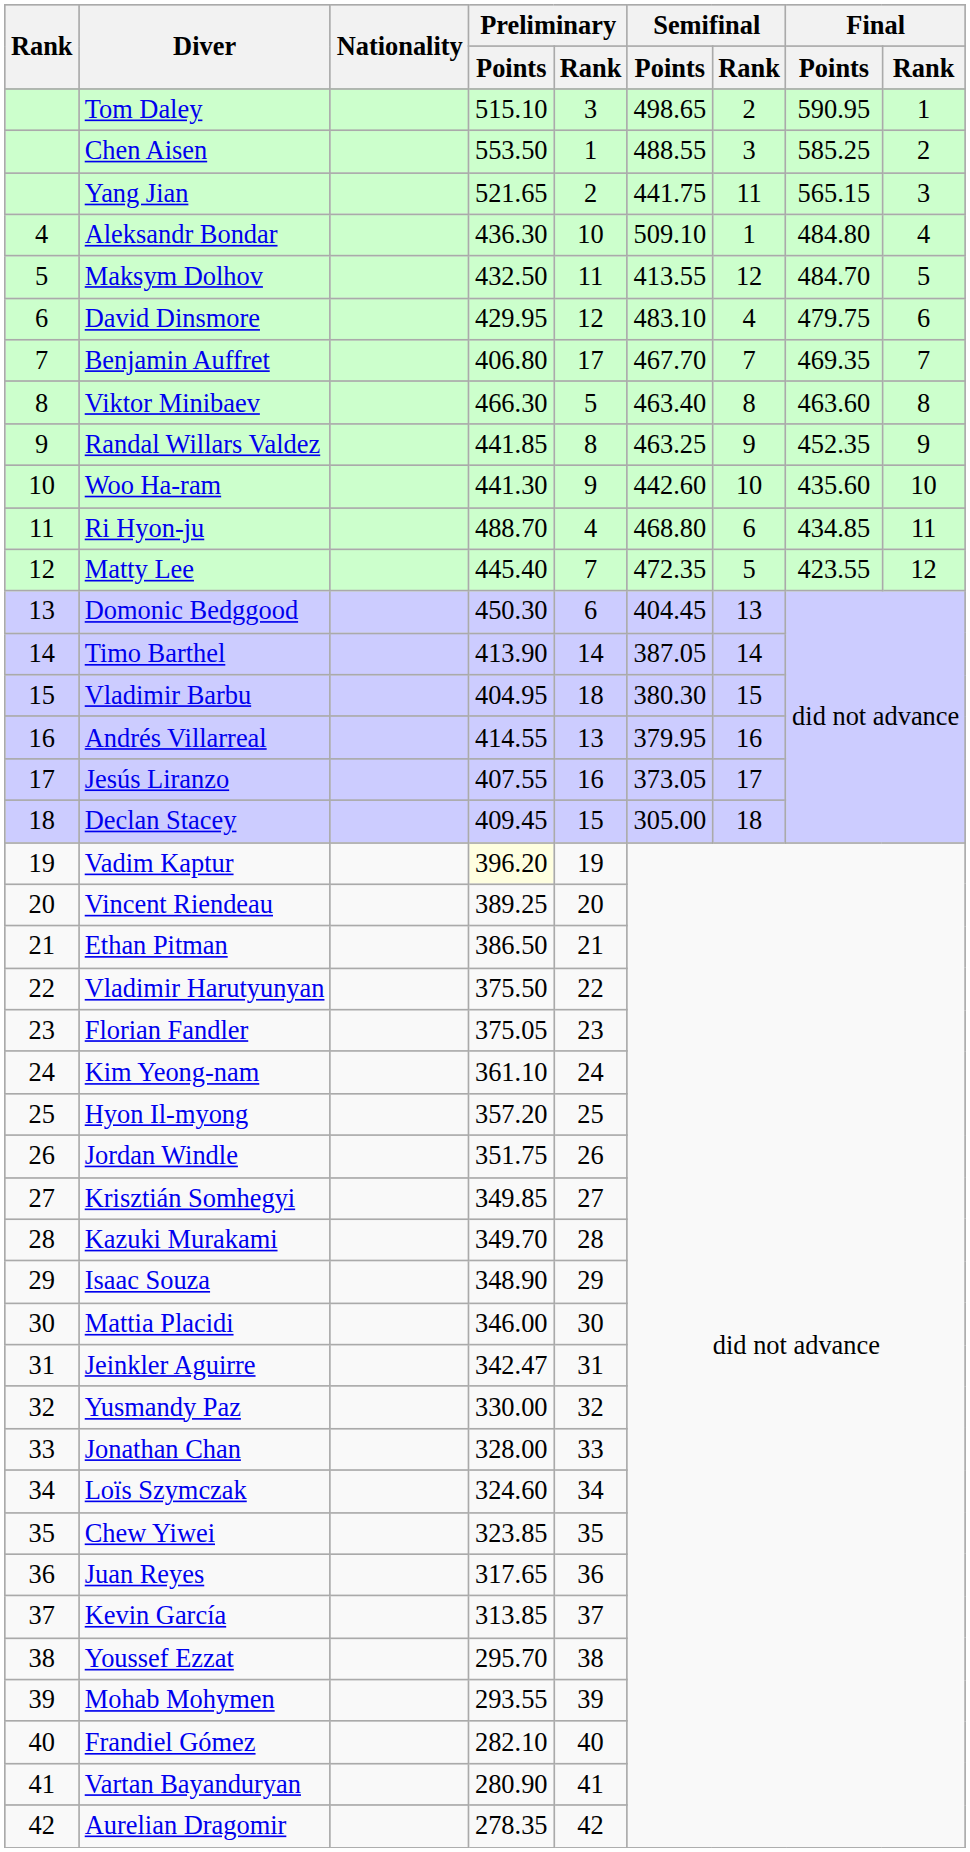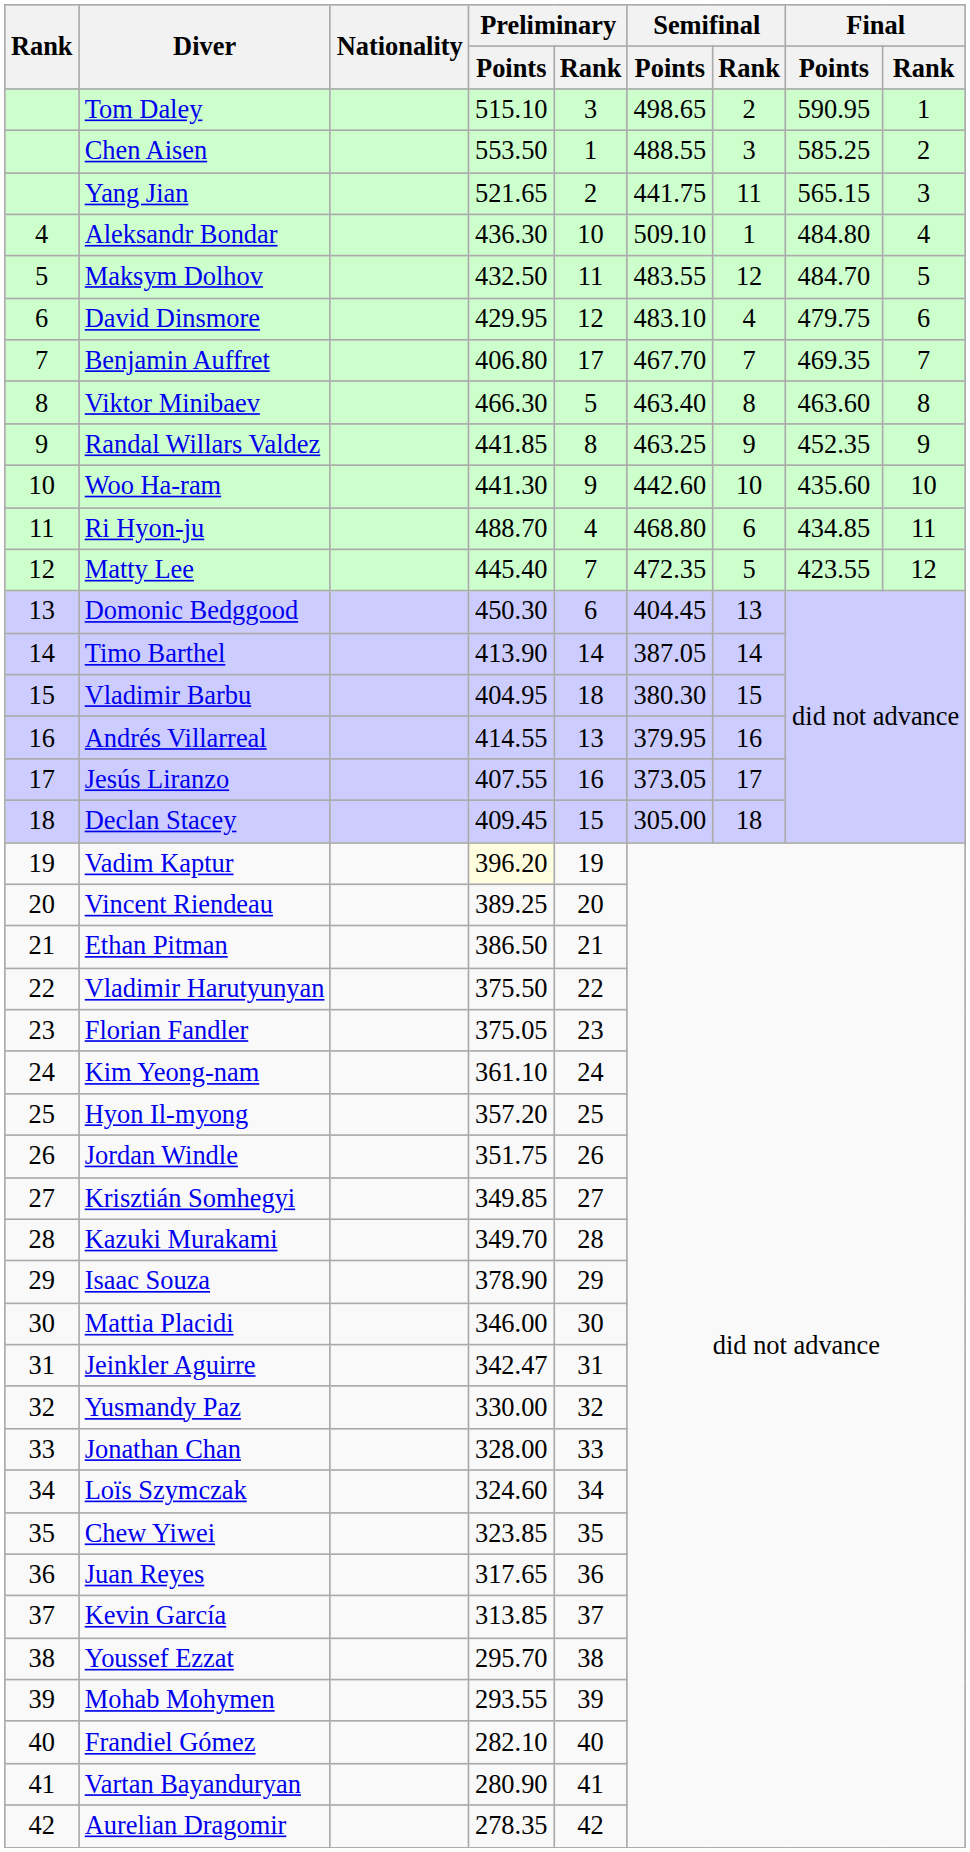Maksym Dolhov | Semifinal / Points: 413.55 -> 483.55
Isaac Souza | Preliminary / Points: 348.90 -> 378.90
